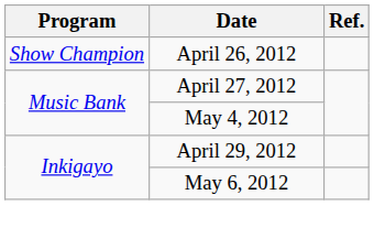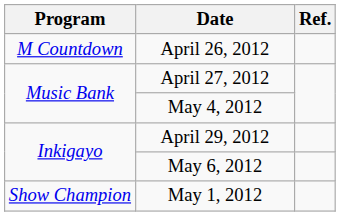April 26, 2012 | Program: Show Champion -> M Countdown
+ row: Show Champion | May 1, 2012
